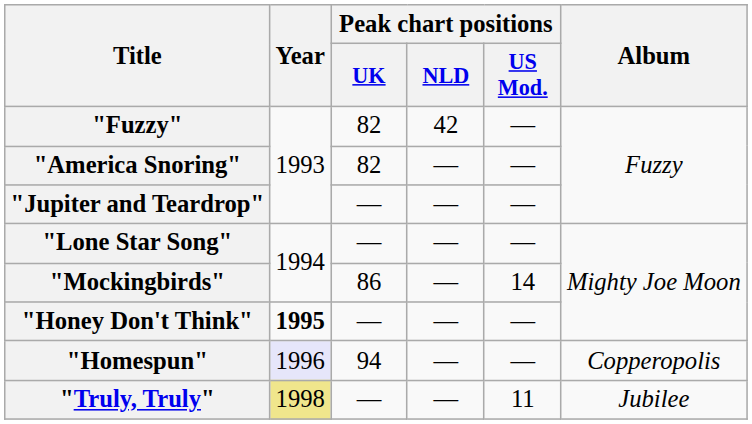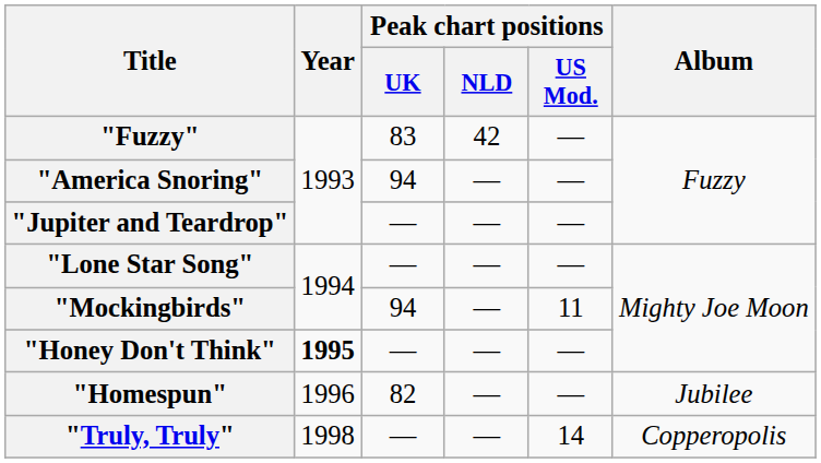"Fuzzy" | Peak chart positions / UK: 82 -> 83
"America Snoring" | Peak chart positions / UK: 82 -> 94
"Mockingbirds" | Peak chart positions / UK: 86 -> 94
"Mockingbirds" | Peak chart positions / US Mod.: 14 -> 11
"Homespun" | Year: lavender background -> no background
"Homespun" | Peak chart positions / UK: 94 -> 82
"Homespun" | Album: Copperopolis -> Jubilee
"Truly, Truly" | Year: khaki background -> no background
"Truly, Truly" | Peak chart positions / US Mod.: 11 -> 14
"Truly, Truly" | Album: Jubilee -> Copperopolis
